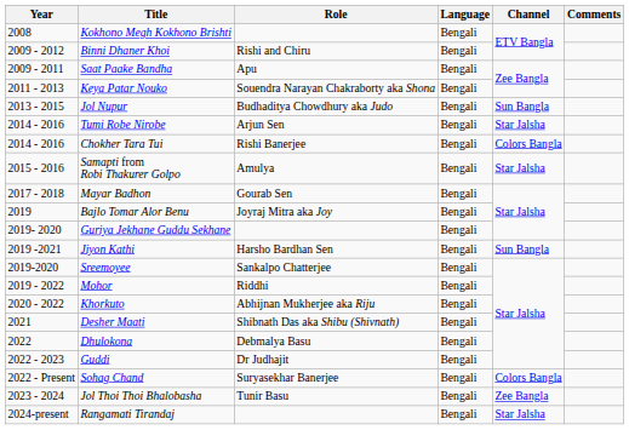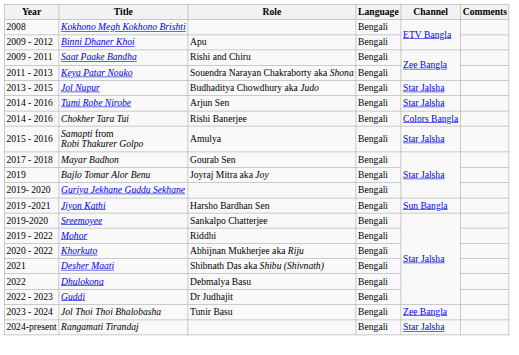Binni Dhaner Khoi | Role: Rishi and Chiru -> Apu
Saat Paake Bandha | Role: Apu -> Rishi and Chiru
Jol Nupur | Channel: Sun Bangla -> Star Jalsha
- row: 2022 - Present | Sohag Chand | Suryasekhar Banerjee | Bengali | Colors Bangla
